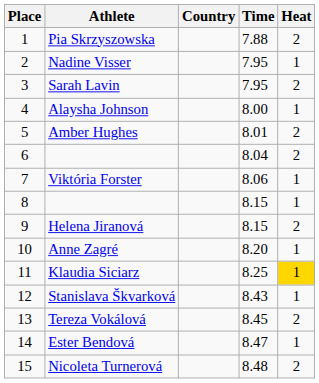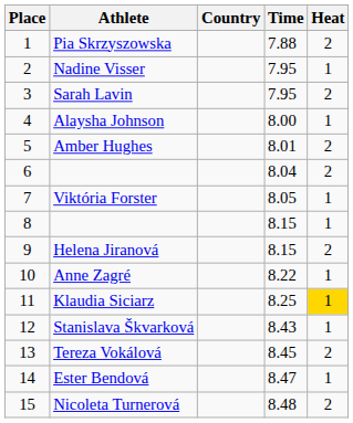Viktória Forster | Time: 8.06 -> 8.05
Anne Zagré | Time: 8.20 -> 8.22
